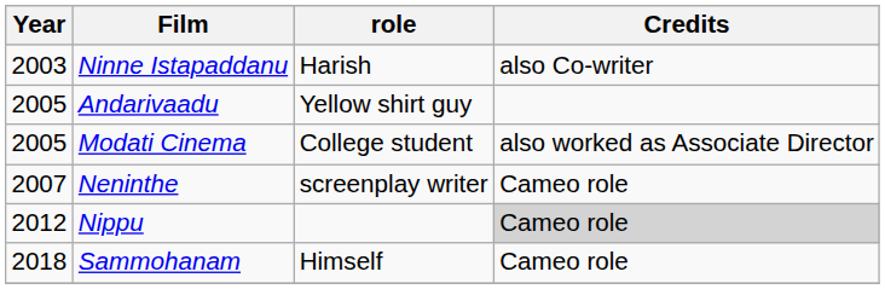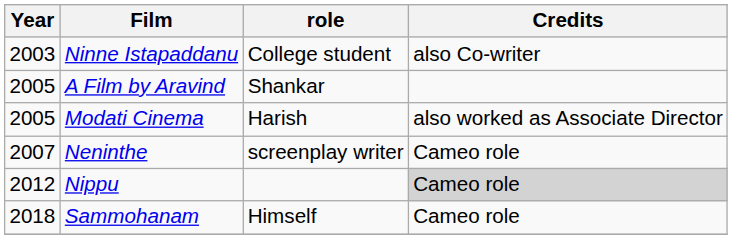Ninne Istapaddanu | role: Harish -> College student
- row: 2005 | Andarivaadu | Yellow shirt guy
+ row: 2005 | A Film by Aravind | Shankar
Modati Cinema | role: College student -> Harish
